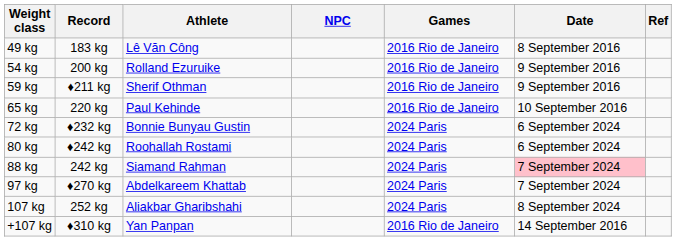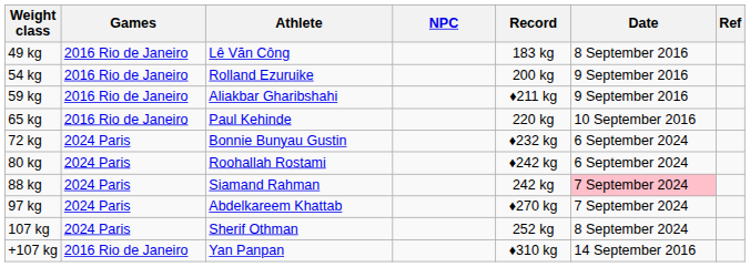columns swapped: Record <-> Games
59 kg | Athlete: Sherif Othman -> Aliakbar Gharibshahi
107 kg | Athlete: Aliakbar Gharibshahi -> Sherif Othman
